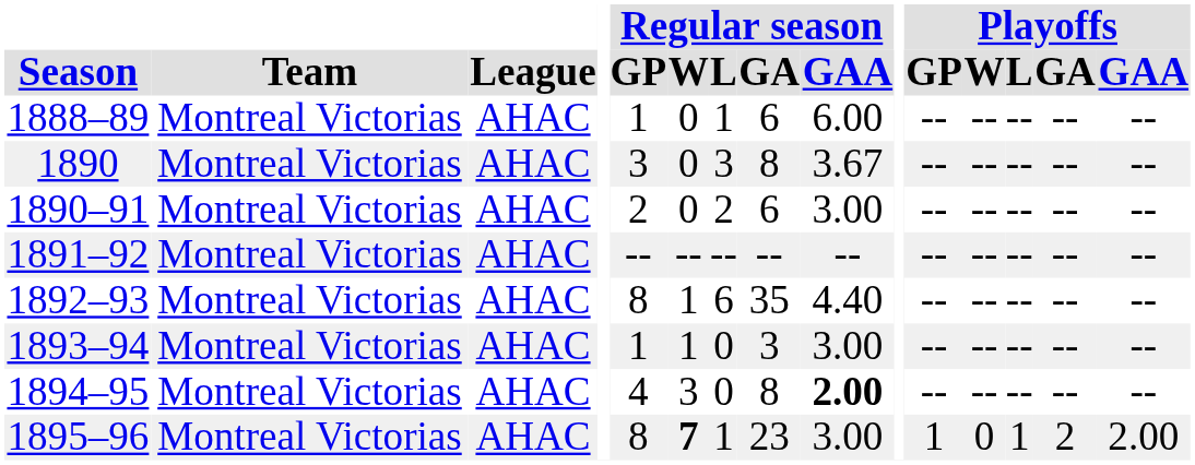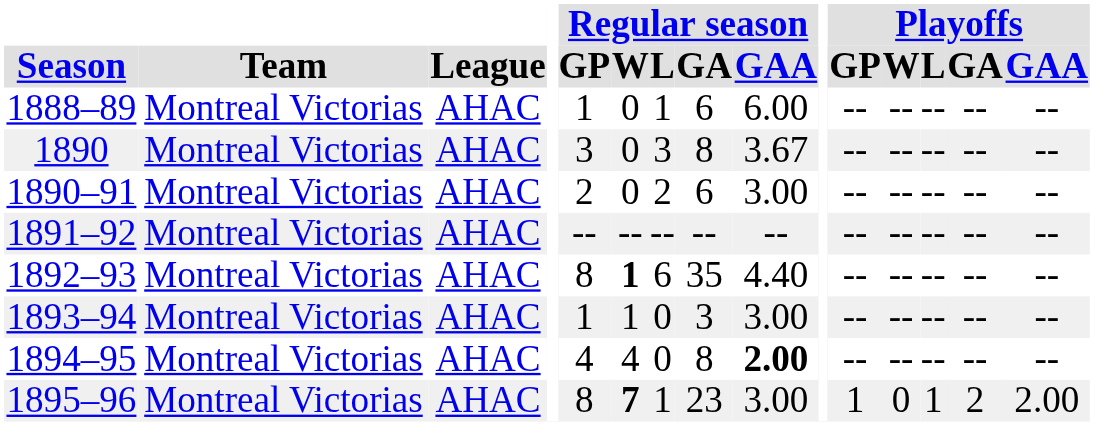1892–93 | Regular season / W: normal -> bold
1894–95 | Regular season / W: 3 -> 4
